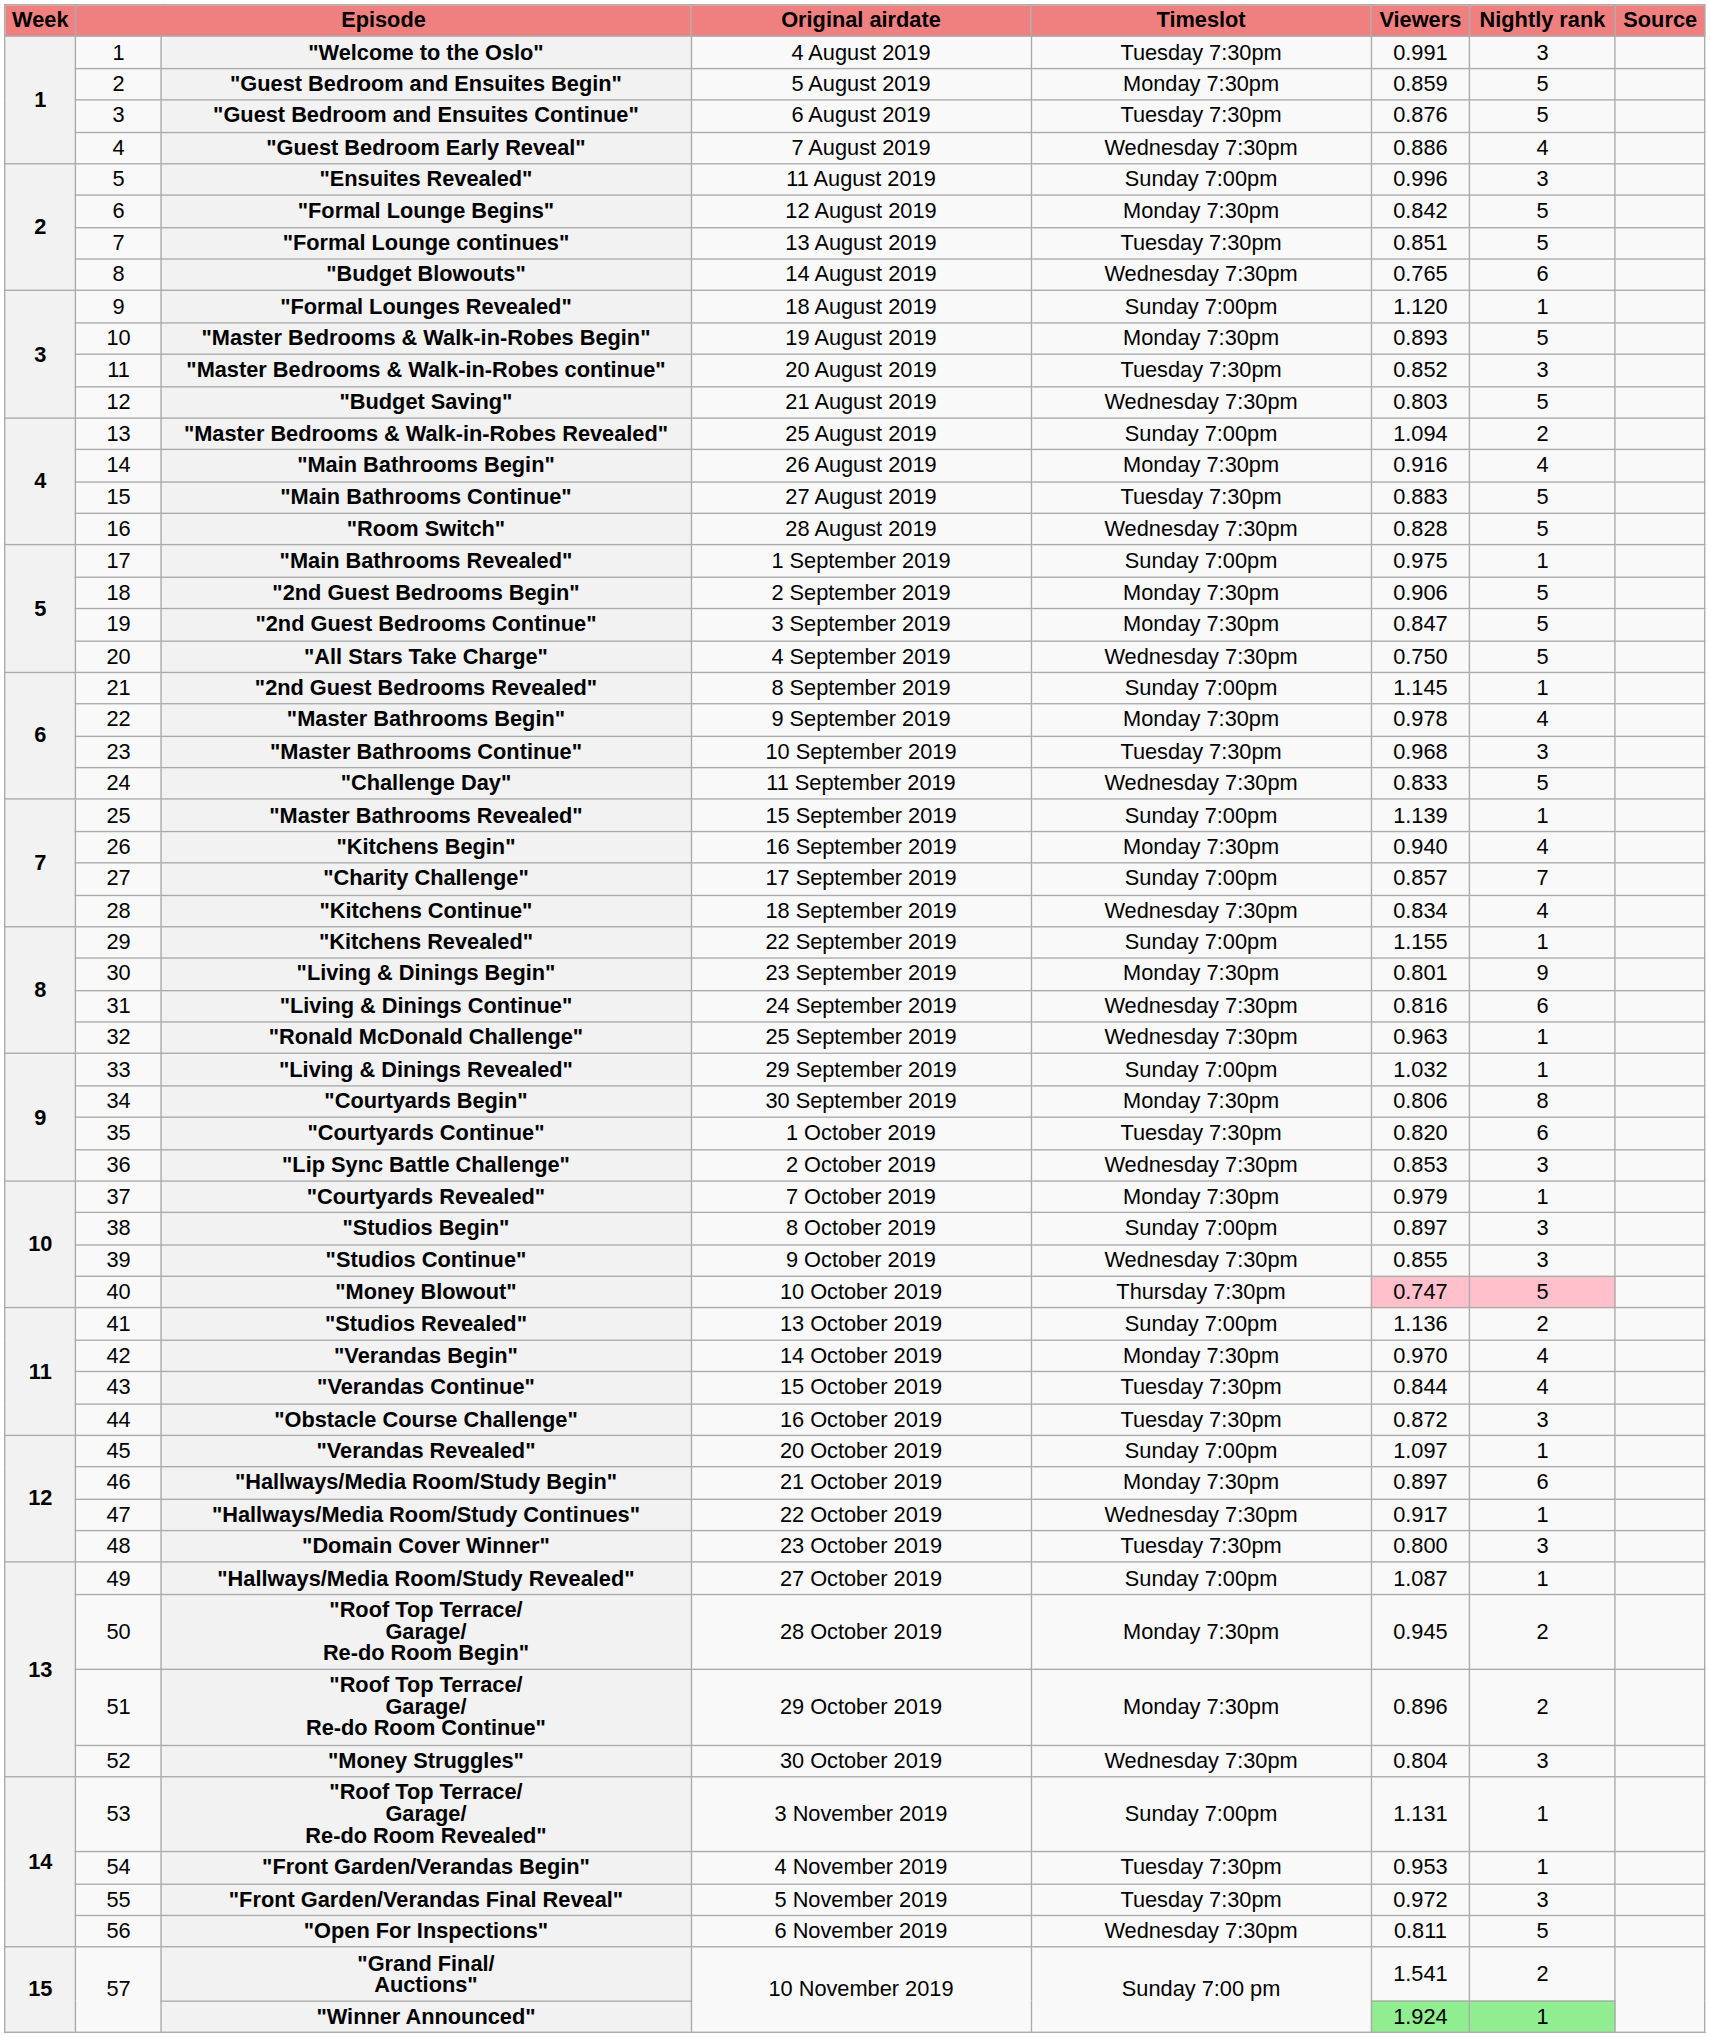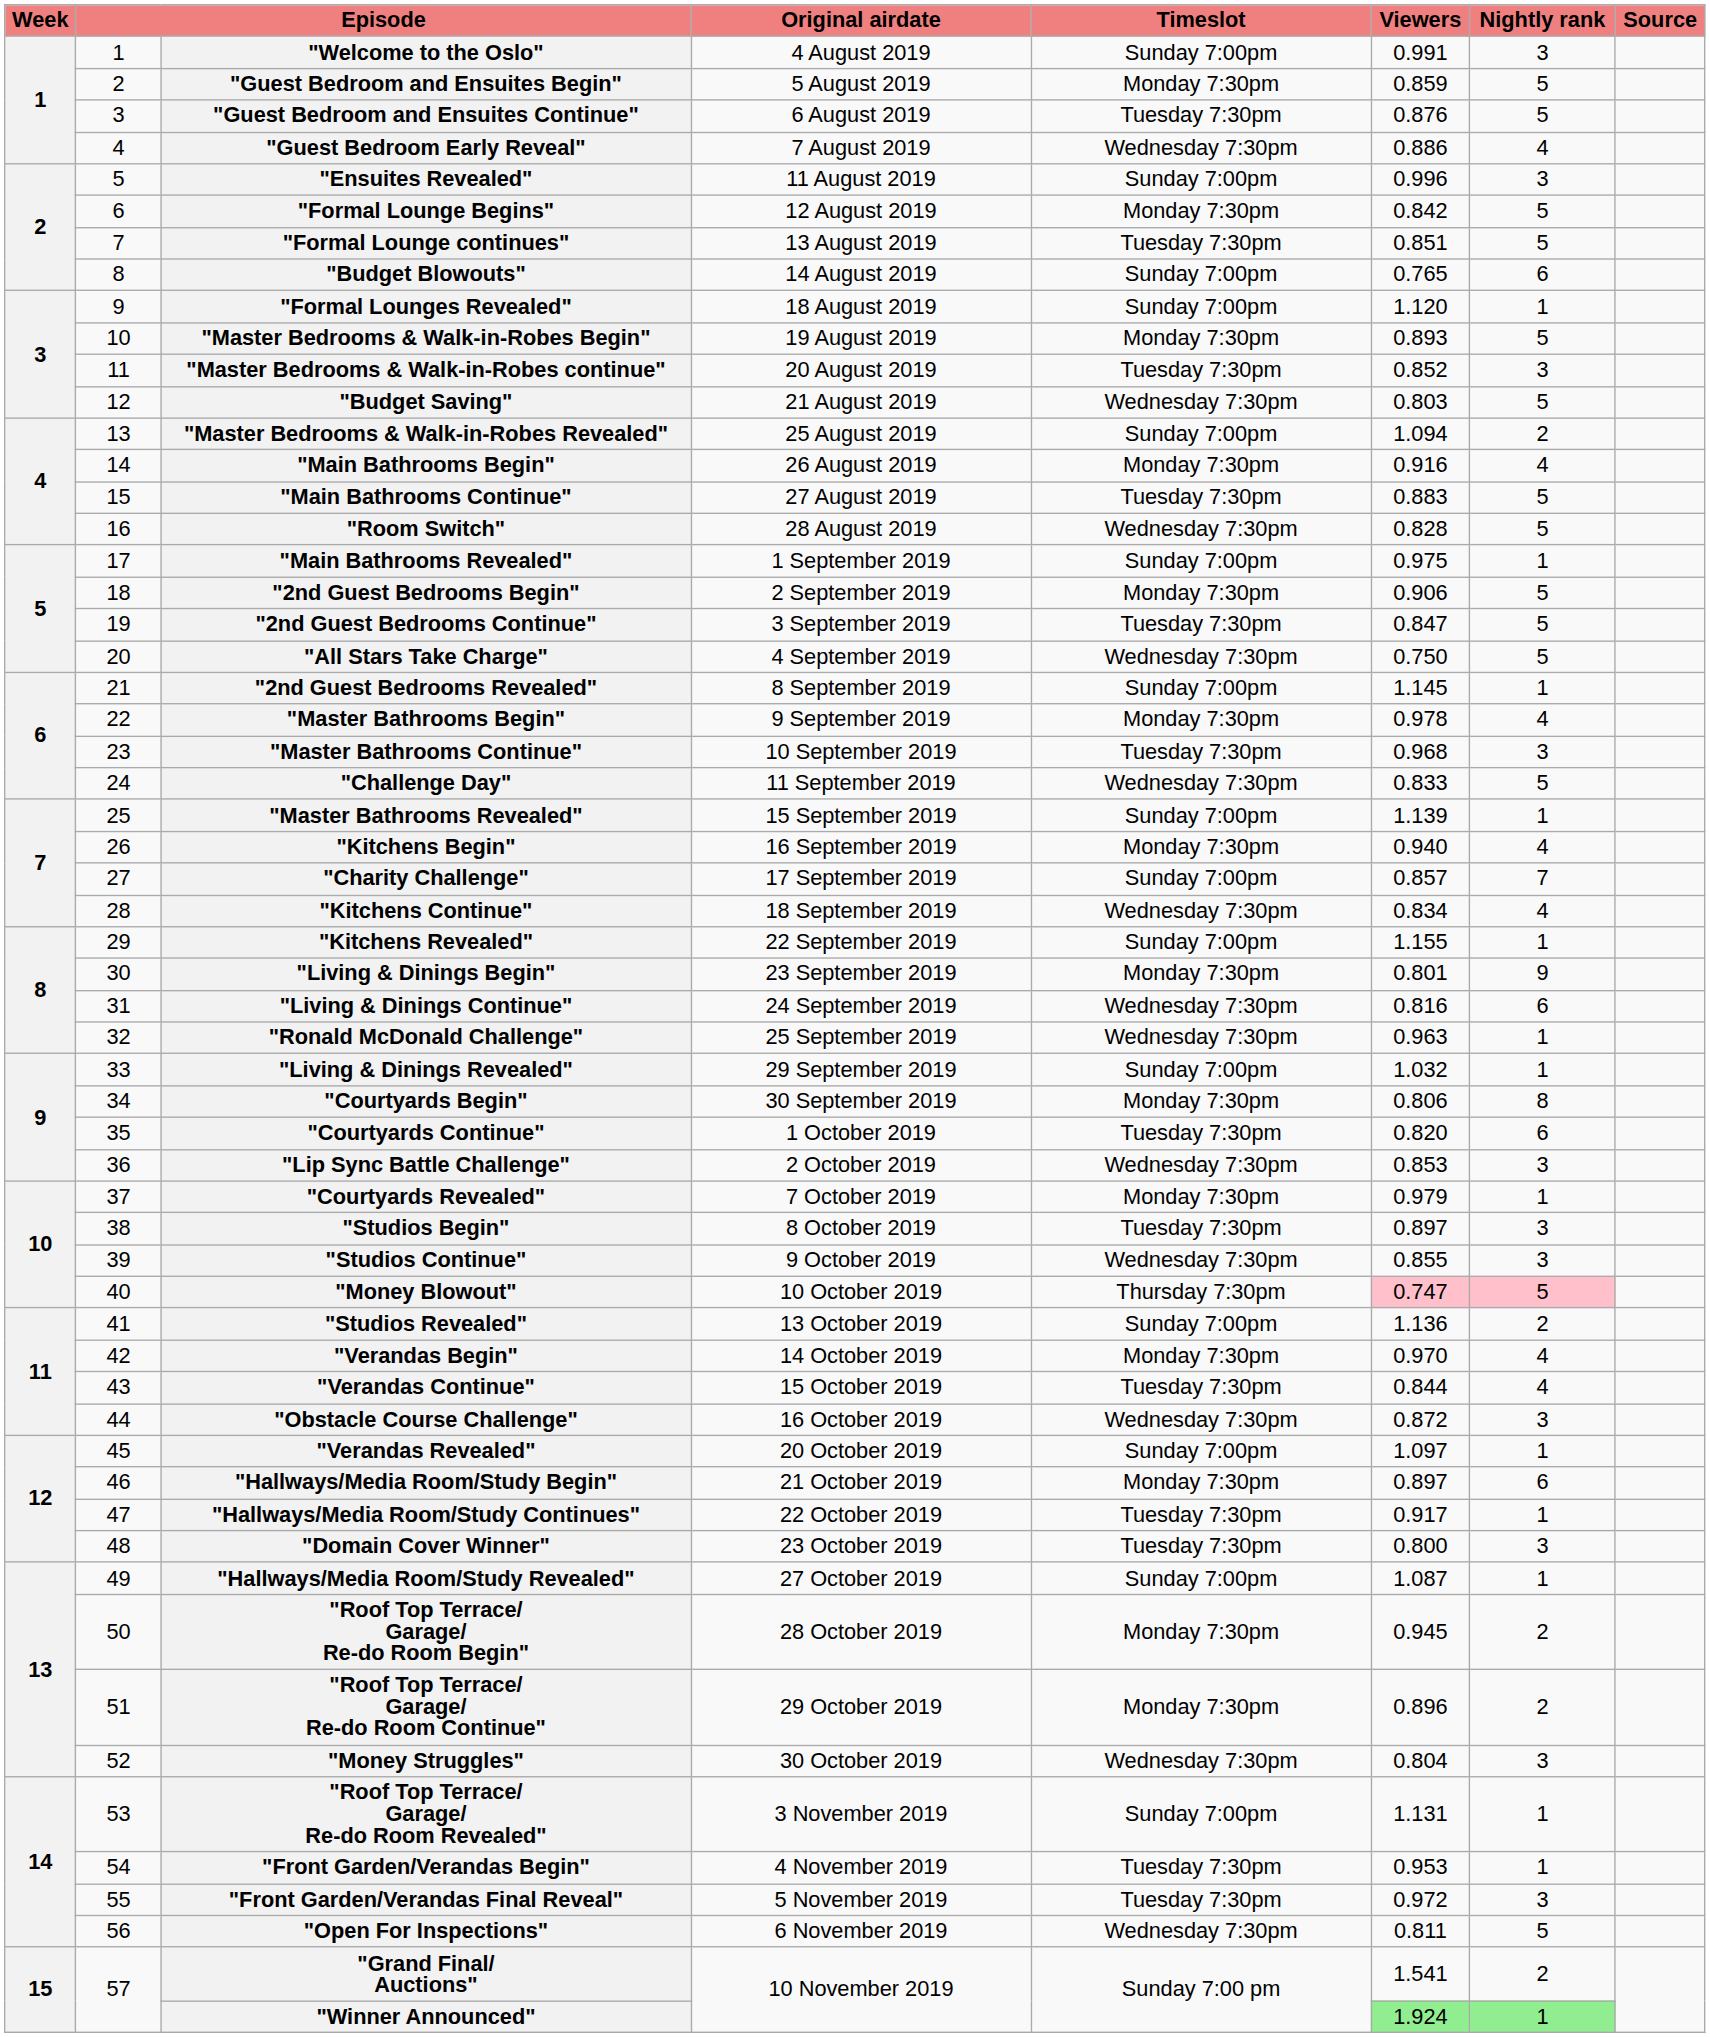"Welcome to the Oslo" | Timeslot: Tuesday 7:30pm -> Sunday 7:00pm
"Budget Blowouts" | Timeslot: Wednesday 7:30pm -> Sunday 7:00pm
"2nd Guest Bedrooms Continue" | Timeslot: Monday 7:30pm -> Tuesday 7:30pm
"Studios Begin" | Timeslot: Sunday 7:00pm -> Tuesday 7:30pm
"Obstacle Course Challenge" | Timeslot: Tuesday 7:30pm -> Wednesday 7:30pm
"Hallways/Media Room/Study Continues" | Timeslot: Wednesday 7:30pm -> Tuesday 7:30pm
